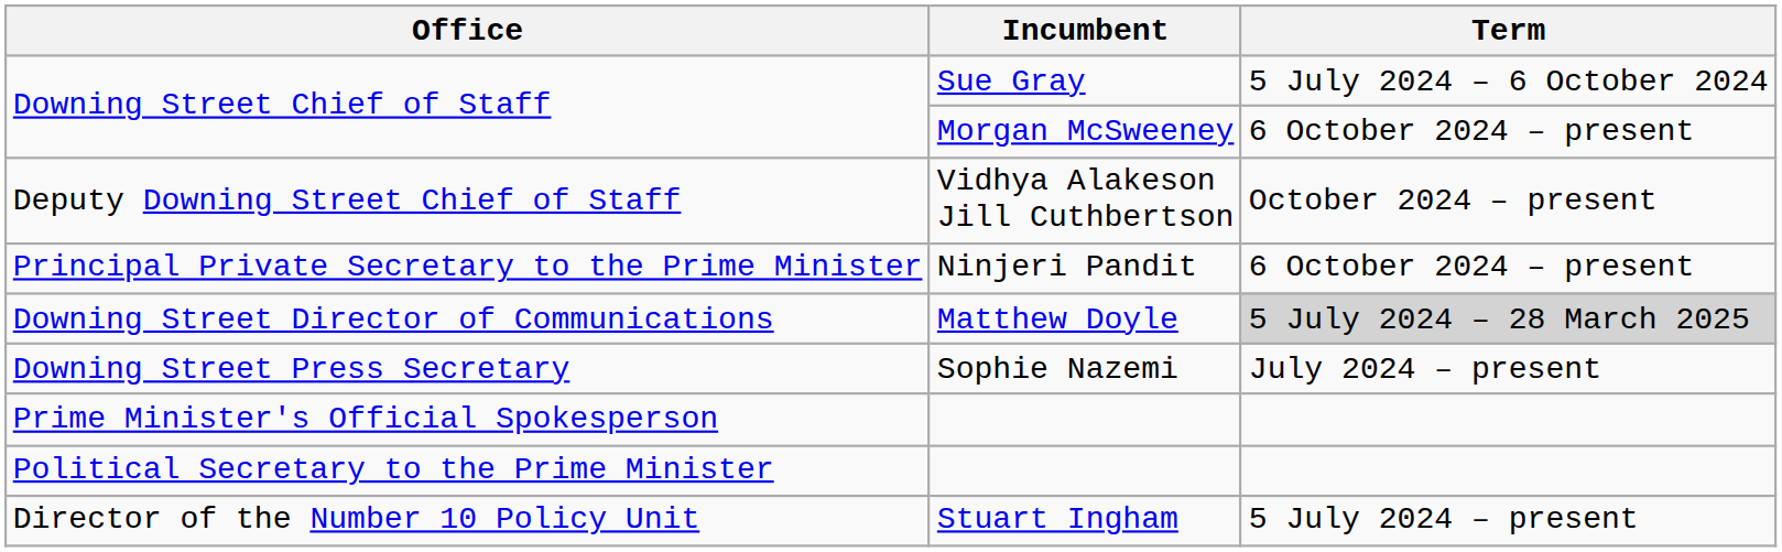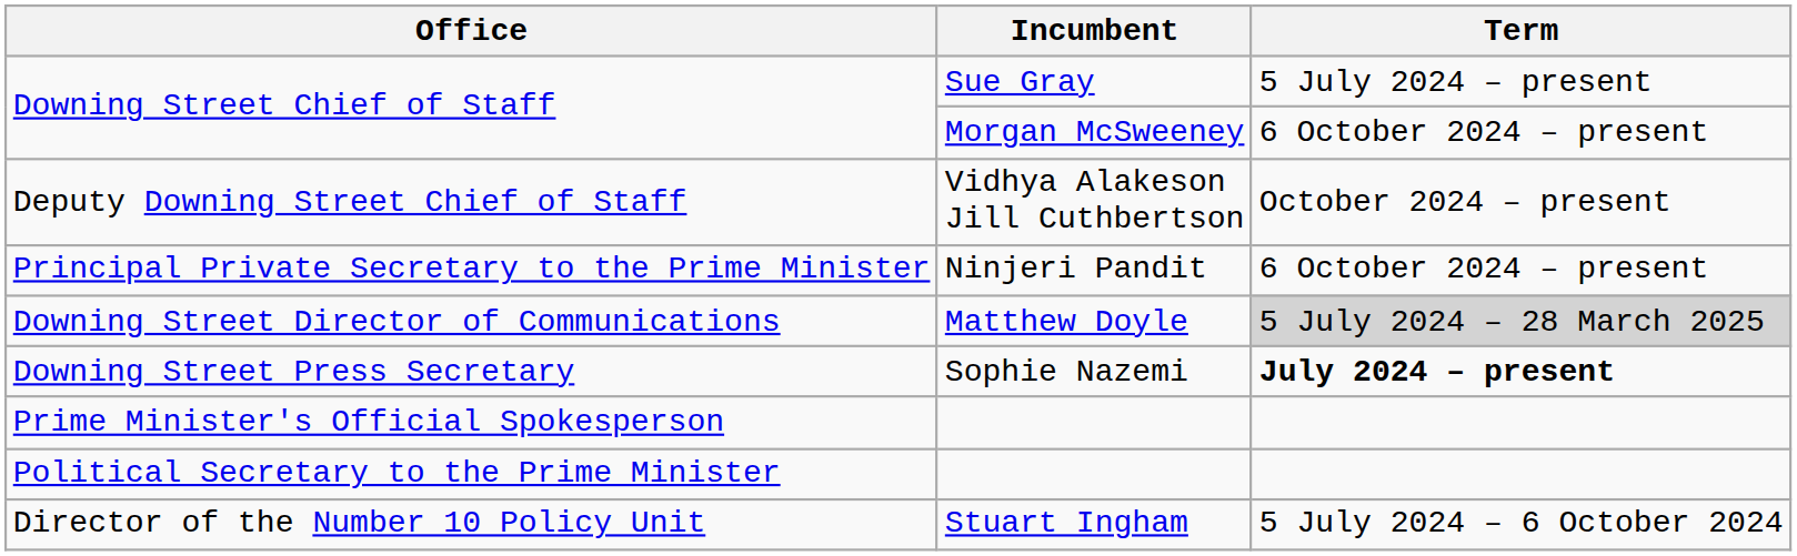Downing Street Chief of Staff / Sue Gray | Term: 5 July 2024 – 6 October 2024 -> 5 July 2024 – present
Downing Street Press Secretary | Term: normal -> bold
Director of the Number 10 Policy Unit | Term: 5 July 2024 – present -> 5 July 2024 – 6 October 2024
